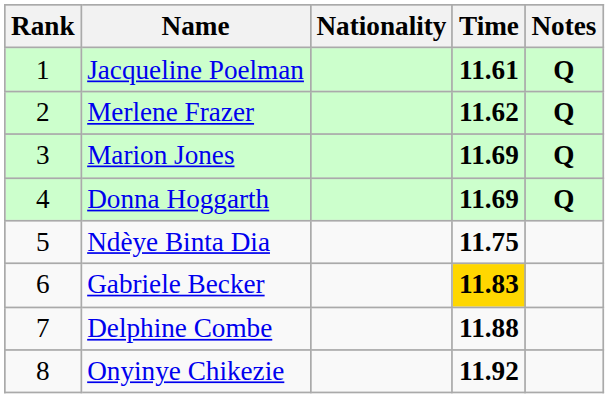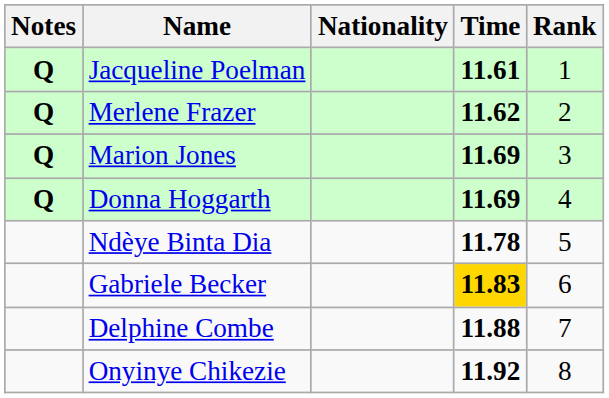columns swapped: Rank <-> Notes
Ndèye Binta Dia | Time: 11.75 -> 11.78
